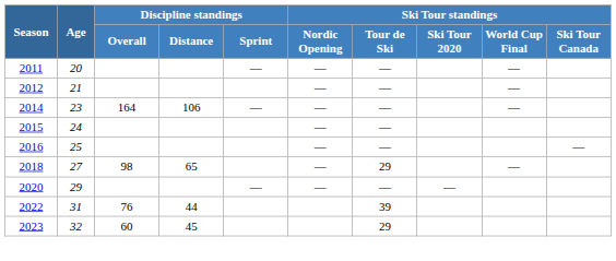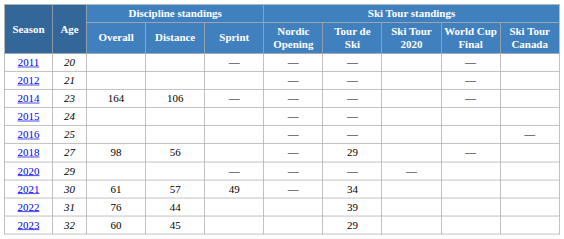2018 | Discipline standings / Distance: 65 -> 56
+ row: 2021 | 30 | 61 | 57 | 49 | — | 34
